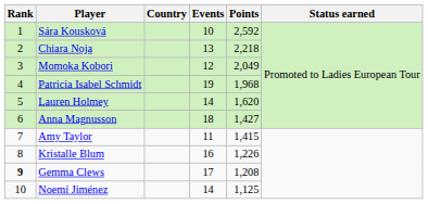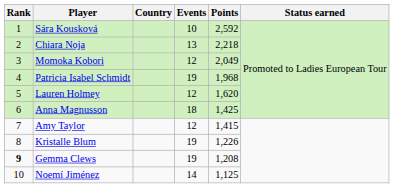Lauren Holmey | Events: 14 -> 12
Anna Magnusson | Points: 1,427 -> 1,425
Amy Taylor | Events: 11 -> 12
Kristalle Blum | Events: 16 -> 19
Gemma Clews | Events: 17 -> 19
